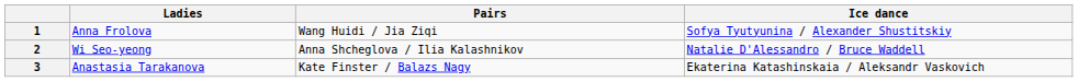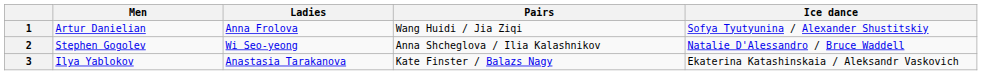+ column: Men | Artur Danielian | Stephen Gogolev | Ilya Yablokov
